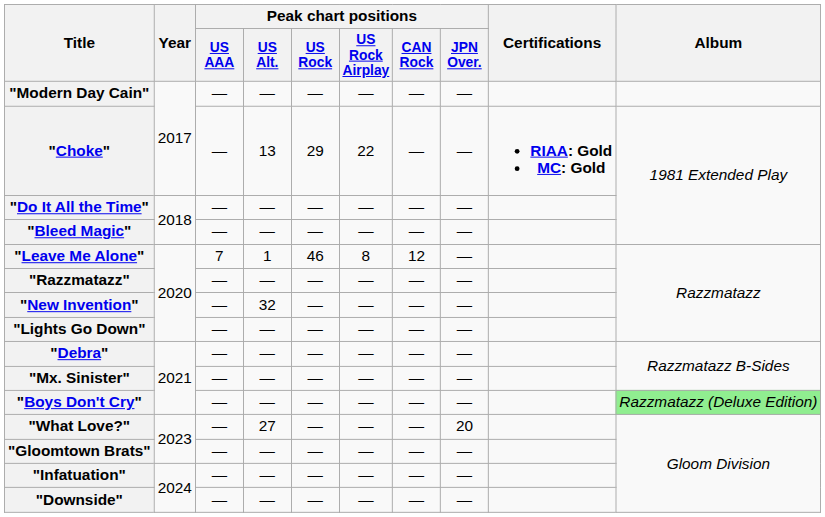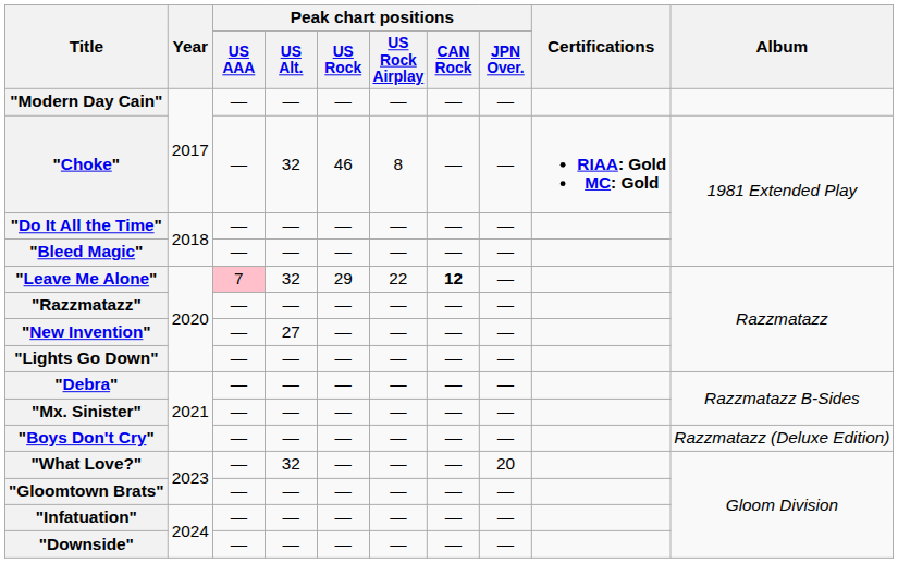"Choke" | Peak chart positions / US Alt.: 13 -> 32
"Choke" | Peak chart positions / US Rock: 29 -> 46
"Choke" | Peak chart positions / US Rock Airplay: 22 -> 8
"Leave Me Alone" | Peak chart positions / US AAA: no background -> pink background
"Leave Me Alone" | Peak chart positions / US Alt.: 1 -> 32
"Leave Me Alone" | Peak chart positions / US Rock: 46 -> 29
"Leave Me Alone" | Peak chart positions / US Rock Airplay: 8 -> 22
"Leave Me Alone" | Peak chart positions / CAN Rock: normal -> bold
"New Invention" | Peak chart positions / US Alt.: 32 -> 27
"Boys Don't Cry" | Album: lightgreen background -> no background
"What Love?" | Peak chart positions / US Alt.: 27 -> 32
